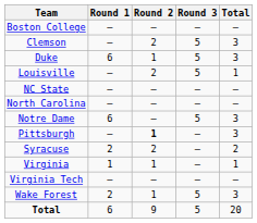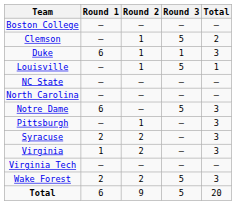Clemson | Round 2: 2 -> 1
Clemson | Total: 3 -> 2
Duke | Round 3: 5 -> 1
Louisville | Round 2: 2 -> 1
Pittsburgh | Round 2: bold -> normal
Syracuse | Total: 2 -> 3
Virginia | Round 2: 1 -> 2
Virginia | Total: 1 -> 3
Wake Forest | Round 2: 1 -> 2
